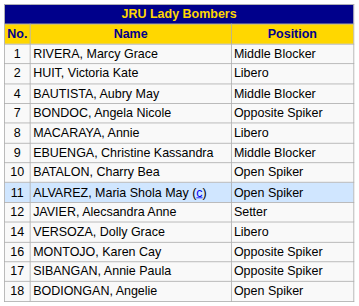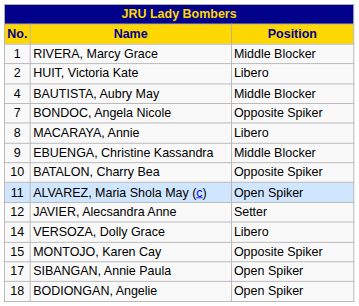BATALON, Charry Bea | Position: Open Spiker -> Opposite Spiker
MONTOJO, Karen Cay | No.: 16 -> 15
SIBANGAN, Annie Paula | Position: Opposite Spiker -> Open Spiker
